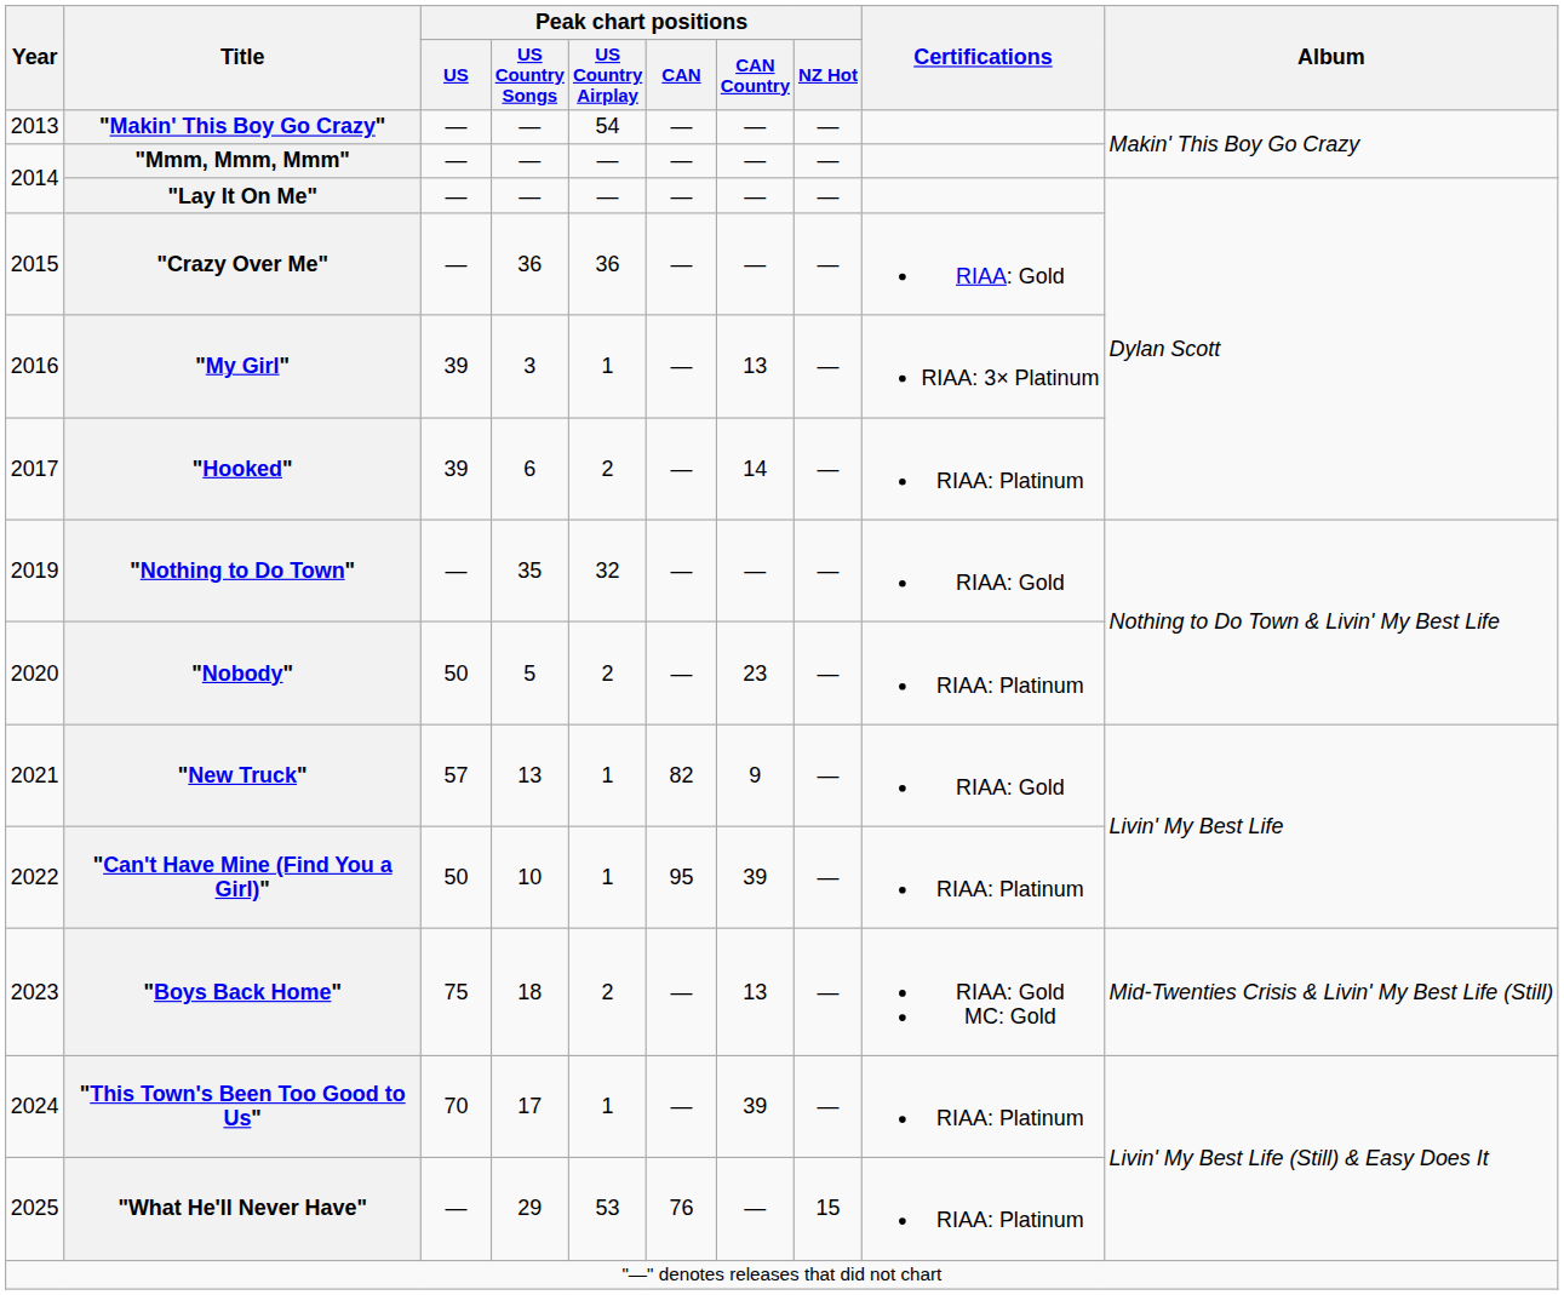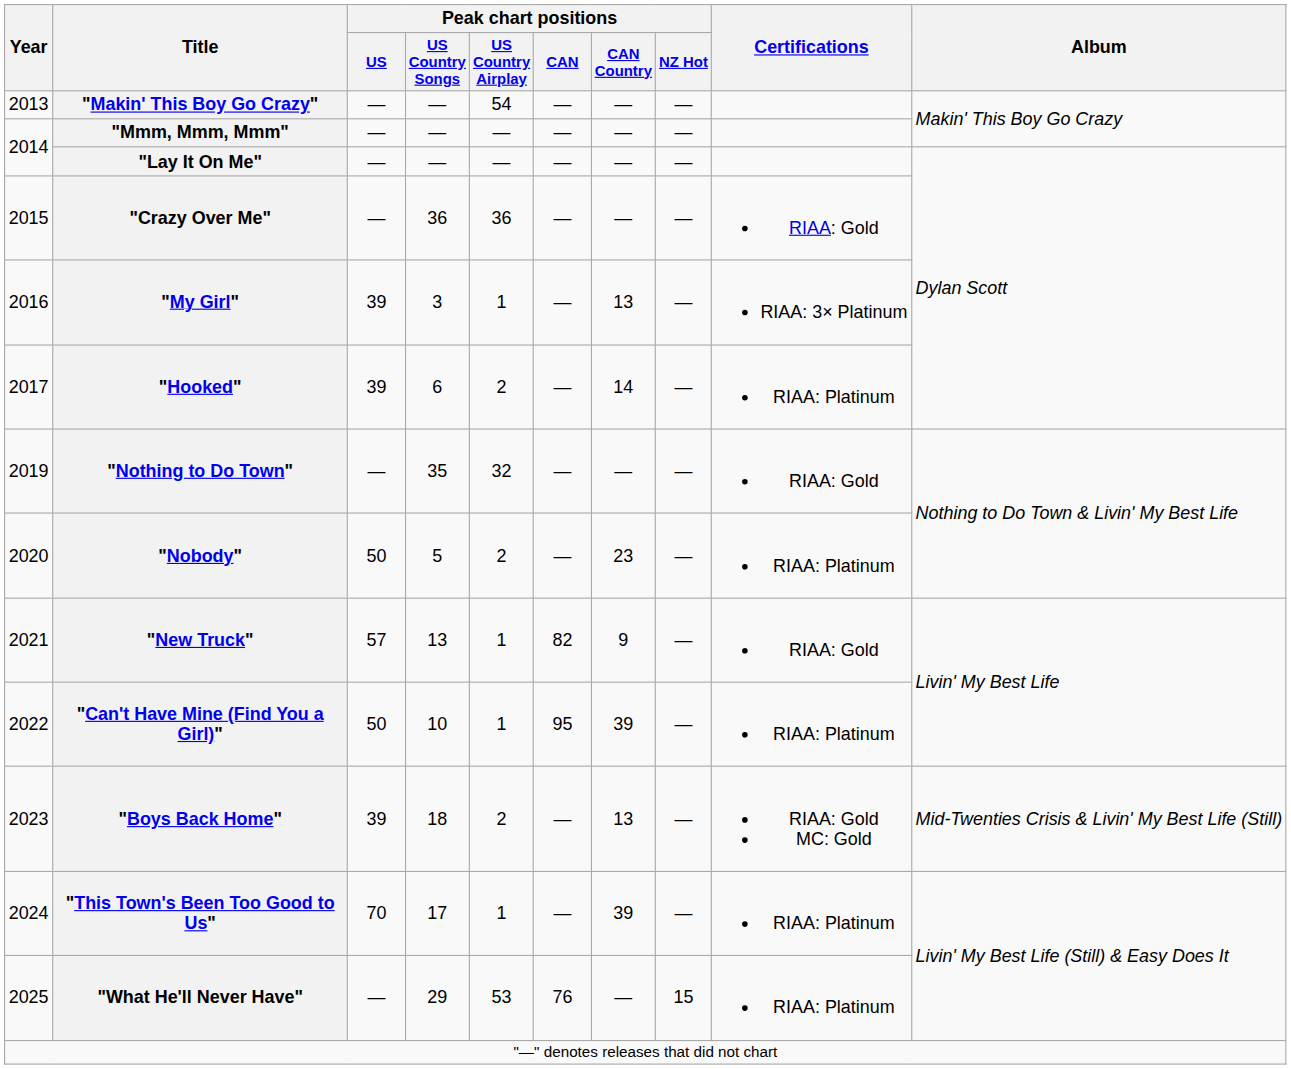"Boys Back Home" | Peak chart positions / US: 75 -> 39
